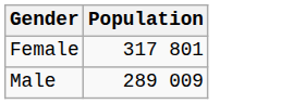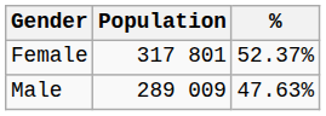+ column: % | 52.37% | 47.63%
